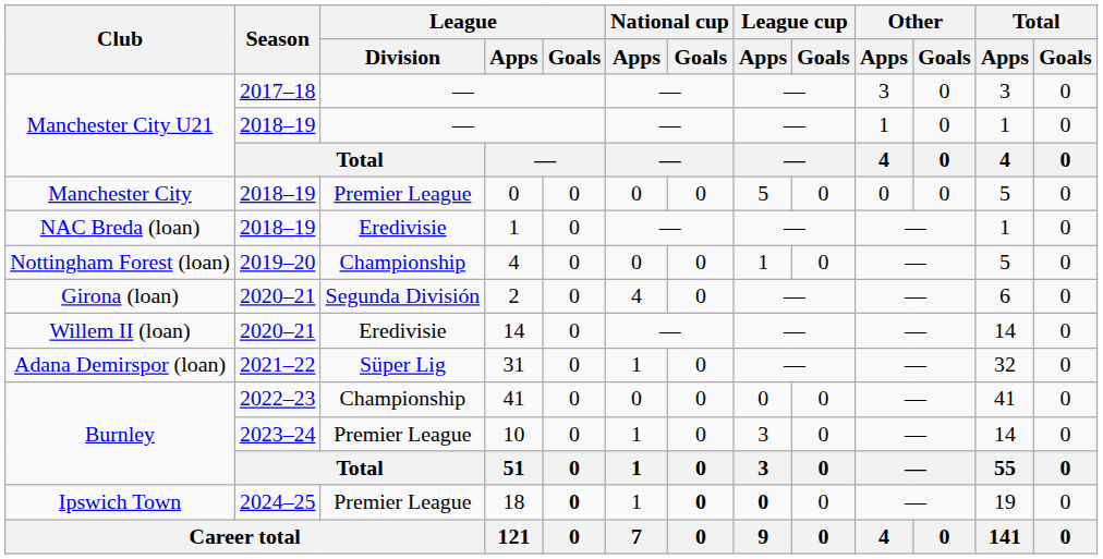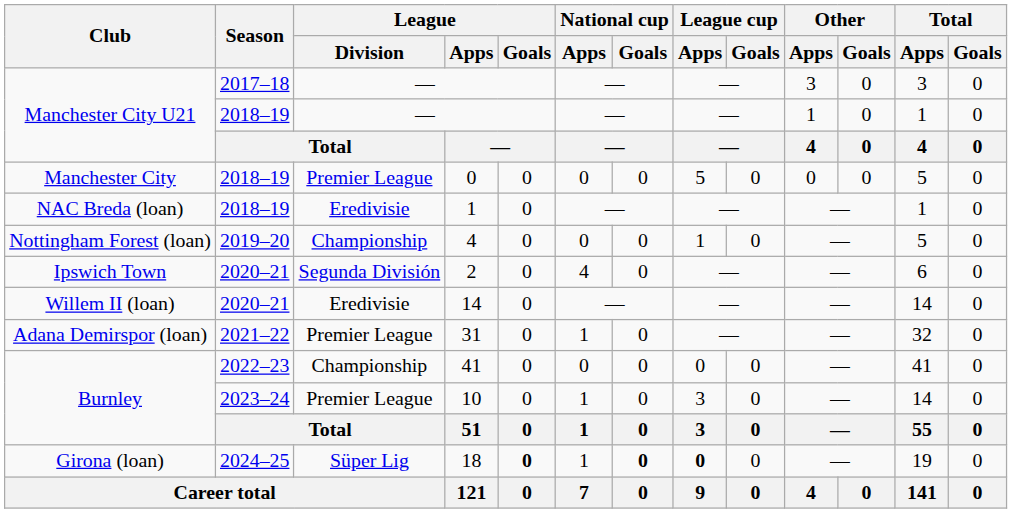2 | Club: Girona (loan) -> Ipswich Town
31 | League / Division: Süper Lig -> Premier League
18 | Club: Ipswich Town -> Girona (loan)
18 | League / Division: Premier League -> Süper Lig
